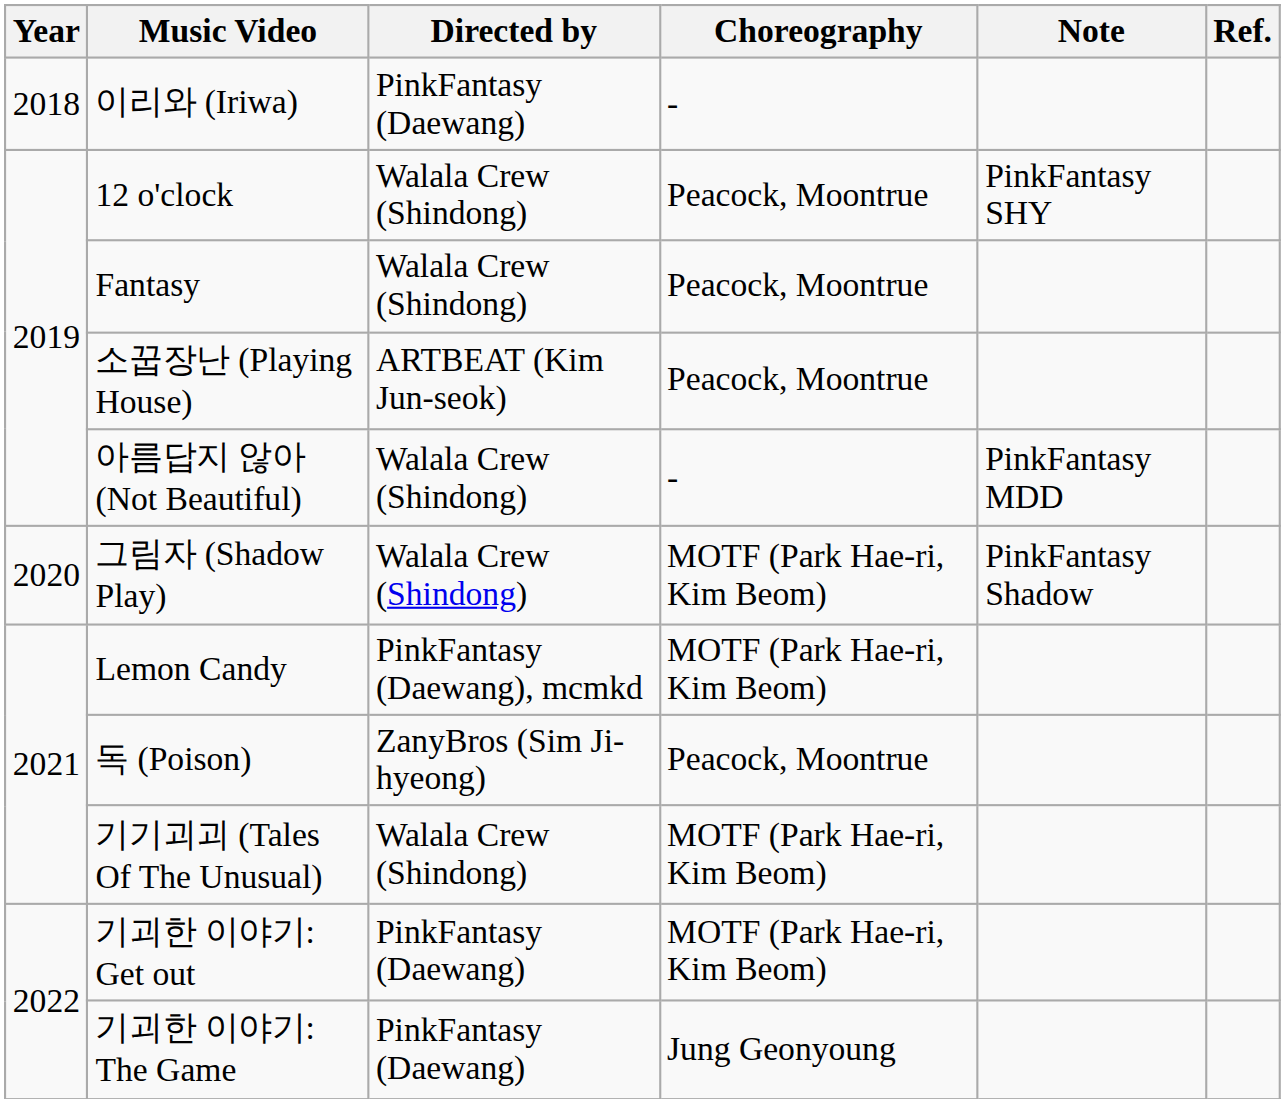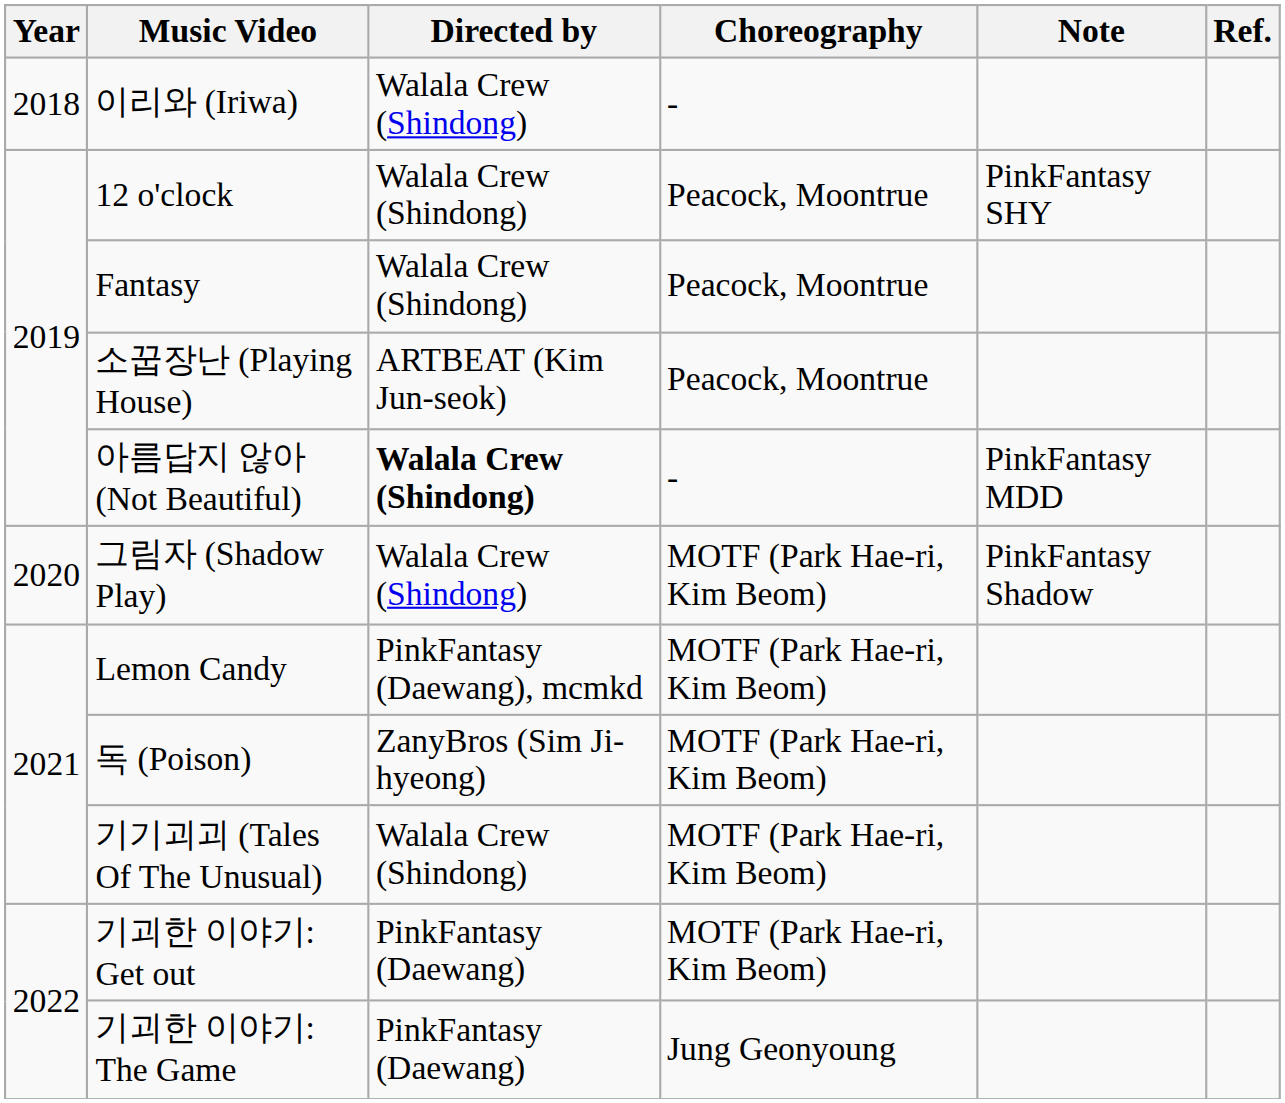이리와 (Iriwa) | Directed by: PinkFantasy (Daewang) -> Walala Crew (Shindong)
아름답지 않아 (Not Beautiful) | Directed by: normal -> bold
독 (Poison) | Choreography: Peacock, Moontrue -> MOTF (Park Hae-ri, Kim Beom)
